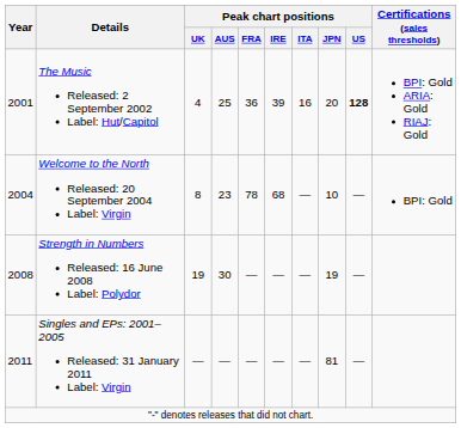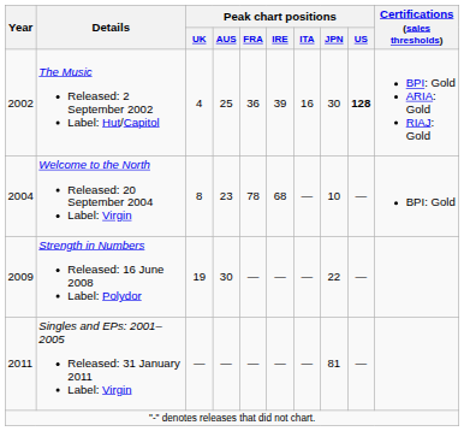The Music Released: 2 September 2002 Label: Hut/Capitol | Year: 2001 -> 2002
The Music Released: 2 September 2002 Label: Hut/Capitol | Peak chart positions / JPN: 20 -> 30
Strength in Numbers Released: 16 June 2008 Label: Polydor | Year: 2008 -> 2009
Strength in Numbers Released: 16 June 2008 Label: Polydor | Peak chart positions / JPN: 19 -> 22
